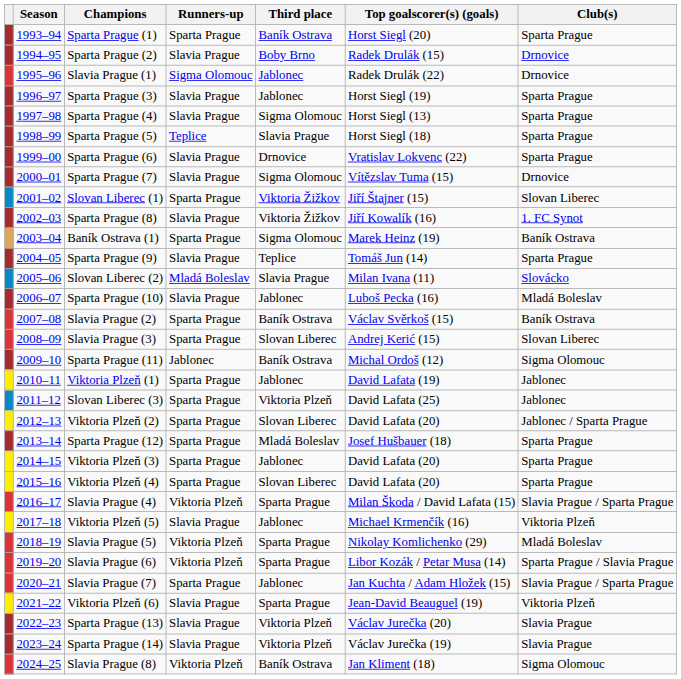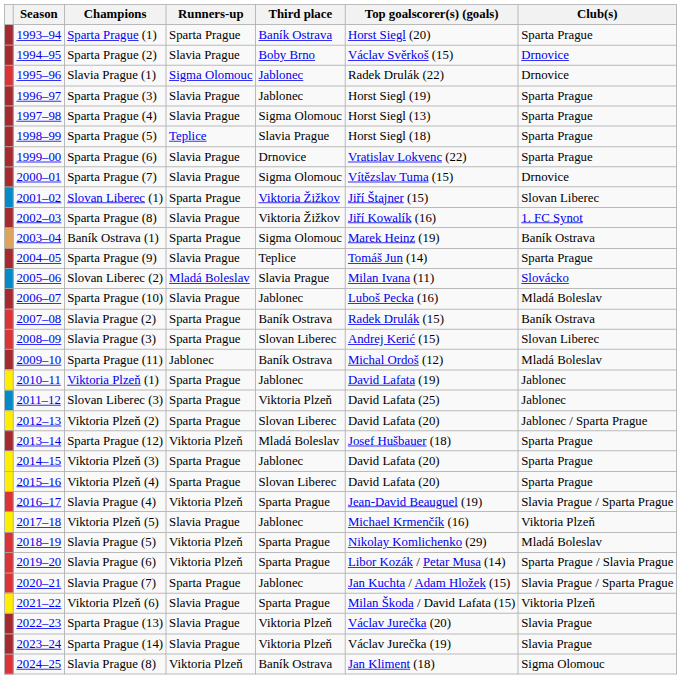Sparta Prague (2) | Top goalscorer(s) (goals): Radek Drulák (15) -> Václav Svěrkoš (15)
Slavia Prague (2) | Top goalscorer(s) (goals): Václav Svěrkoš (15) -> Radek Drulák (15)
Sparta Prague (11) | Club(s): Sigma Olomouc -> Mladá Boleslav
Sparta Prague (12) | Runners-up: Sparta Prague -> Viktoria Plzeň
Slavia Prague (4) | Top goalscorer(s) (goals): Milan Škoda / David Lafata (15) -> Jean-David Beauguel (19)
Viktoria Plzeň (6) | Top goalscorer(s) (goals): Jean-David Beauguel (19) -> Milan Škoda / David Lafata (15)
